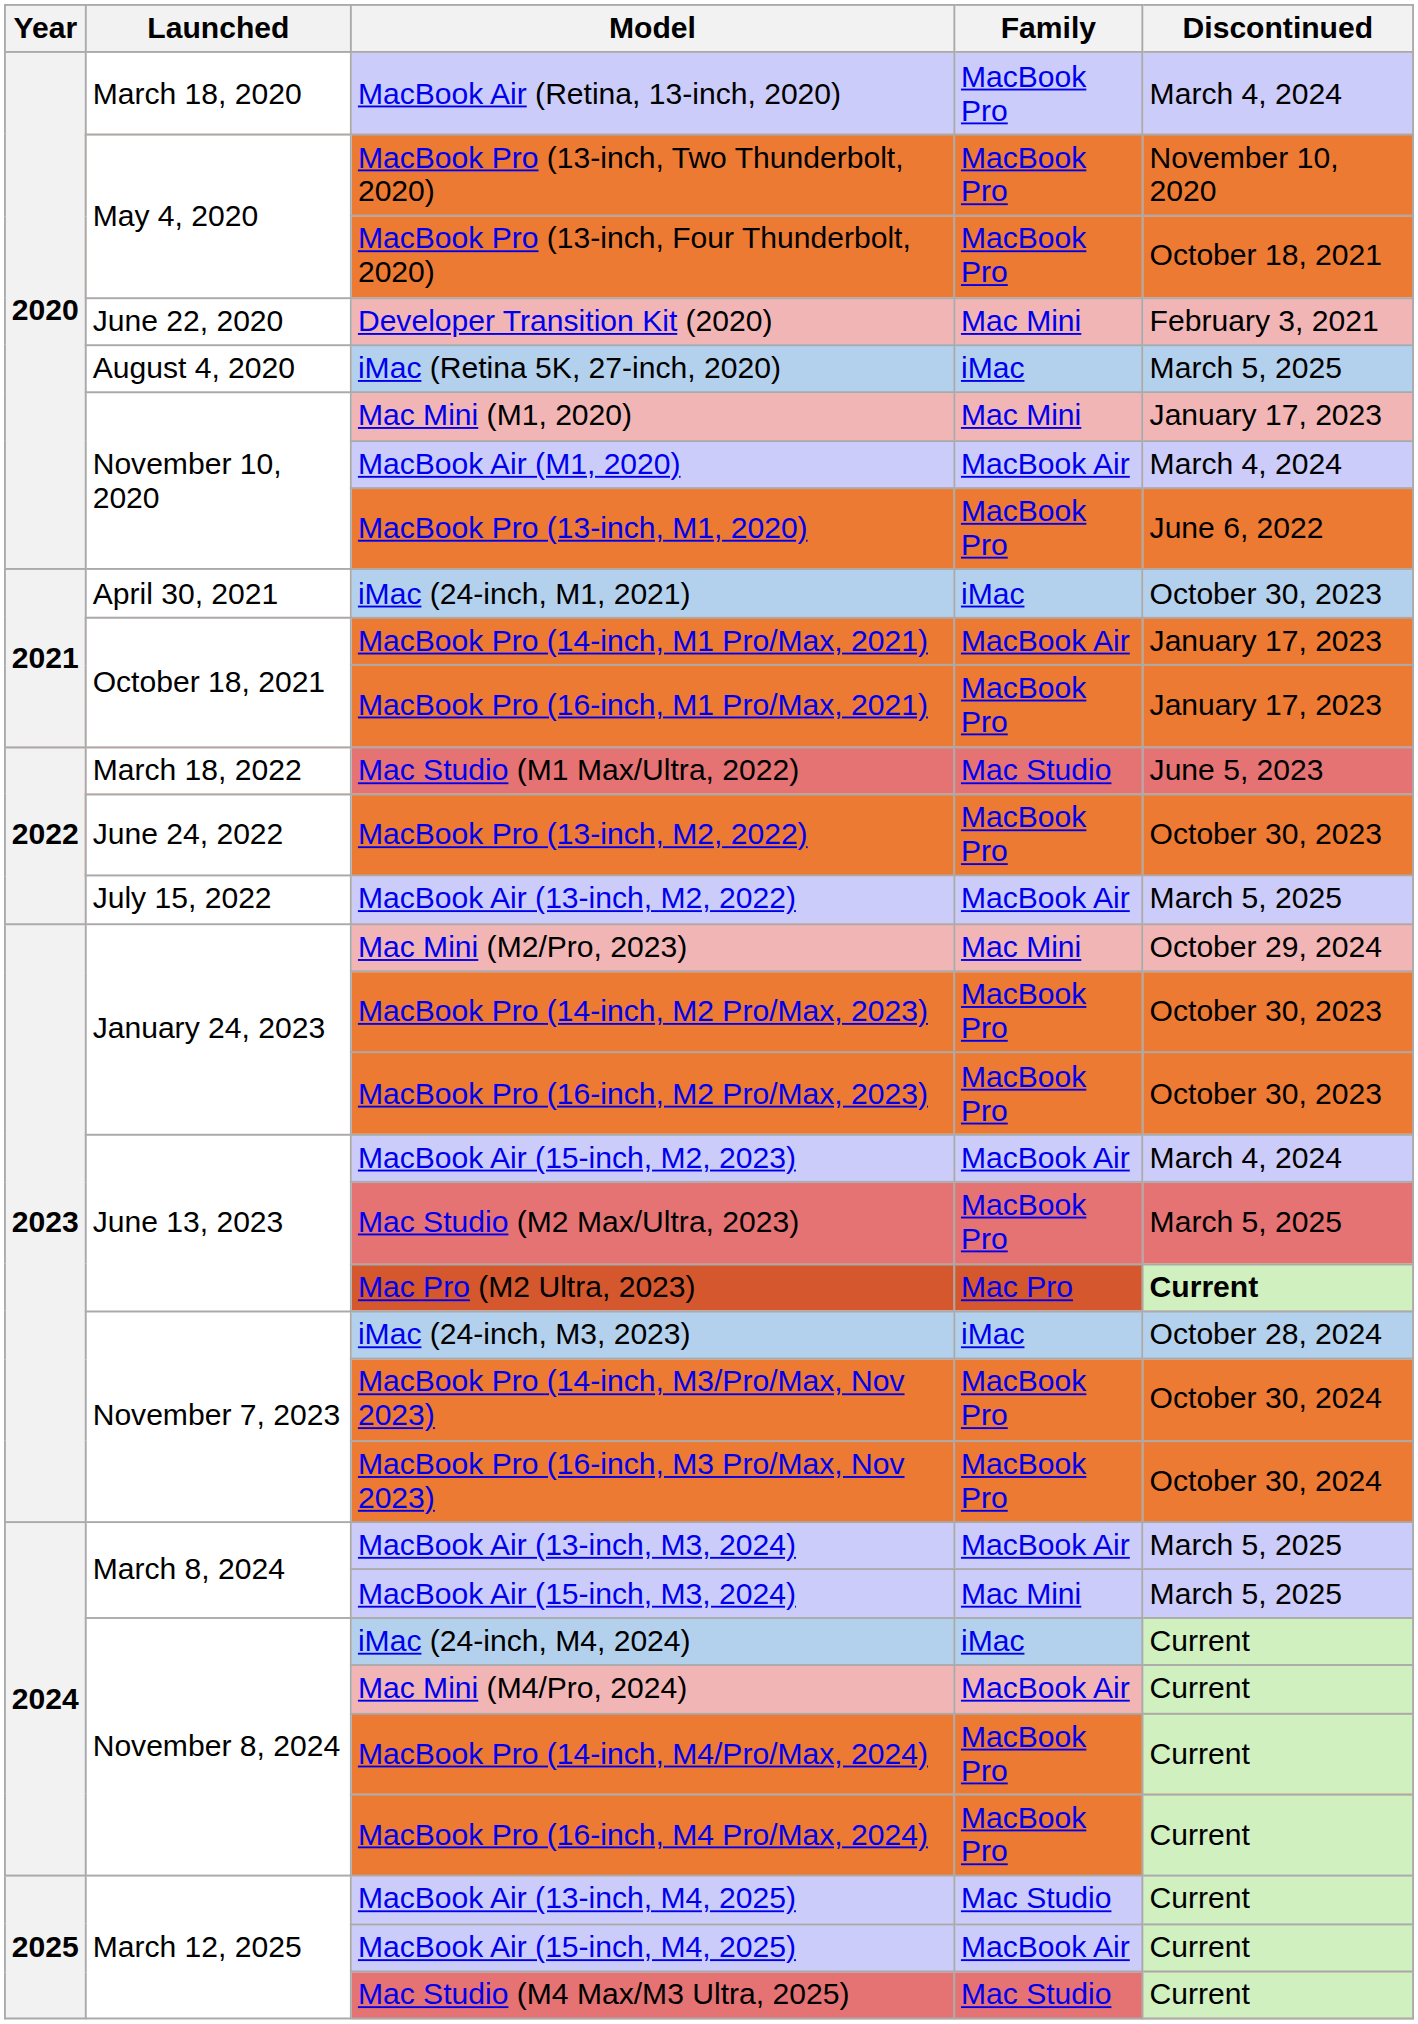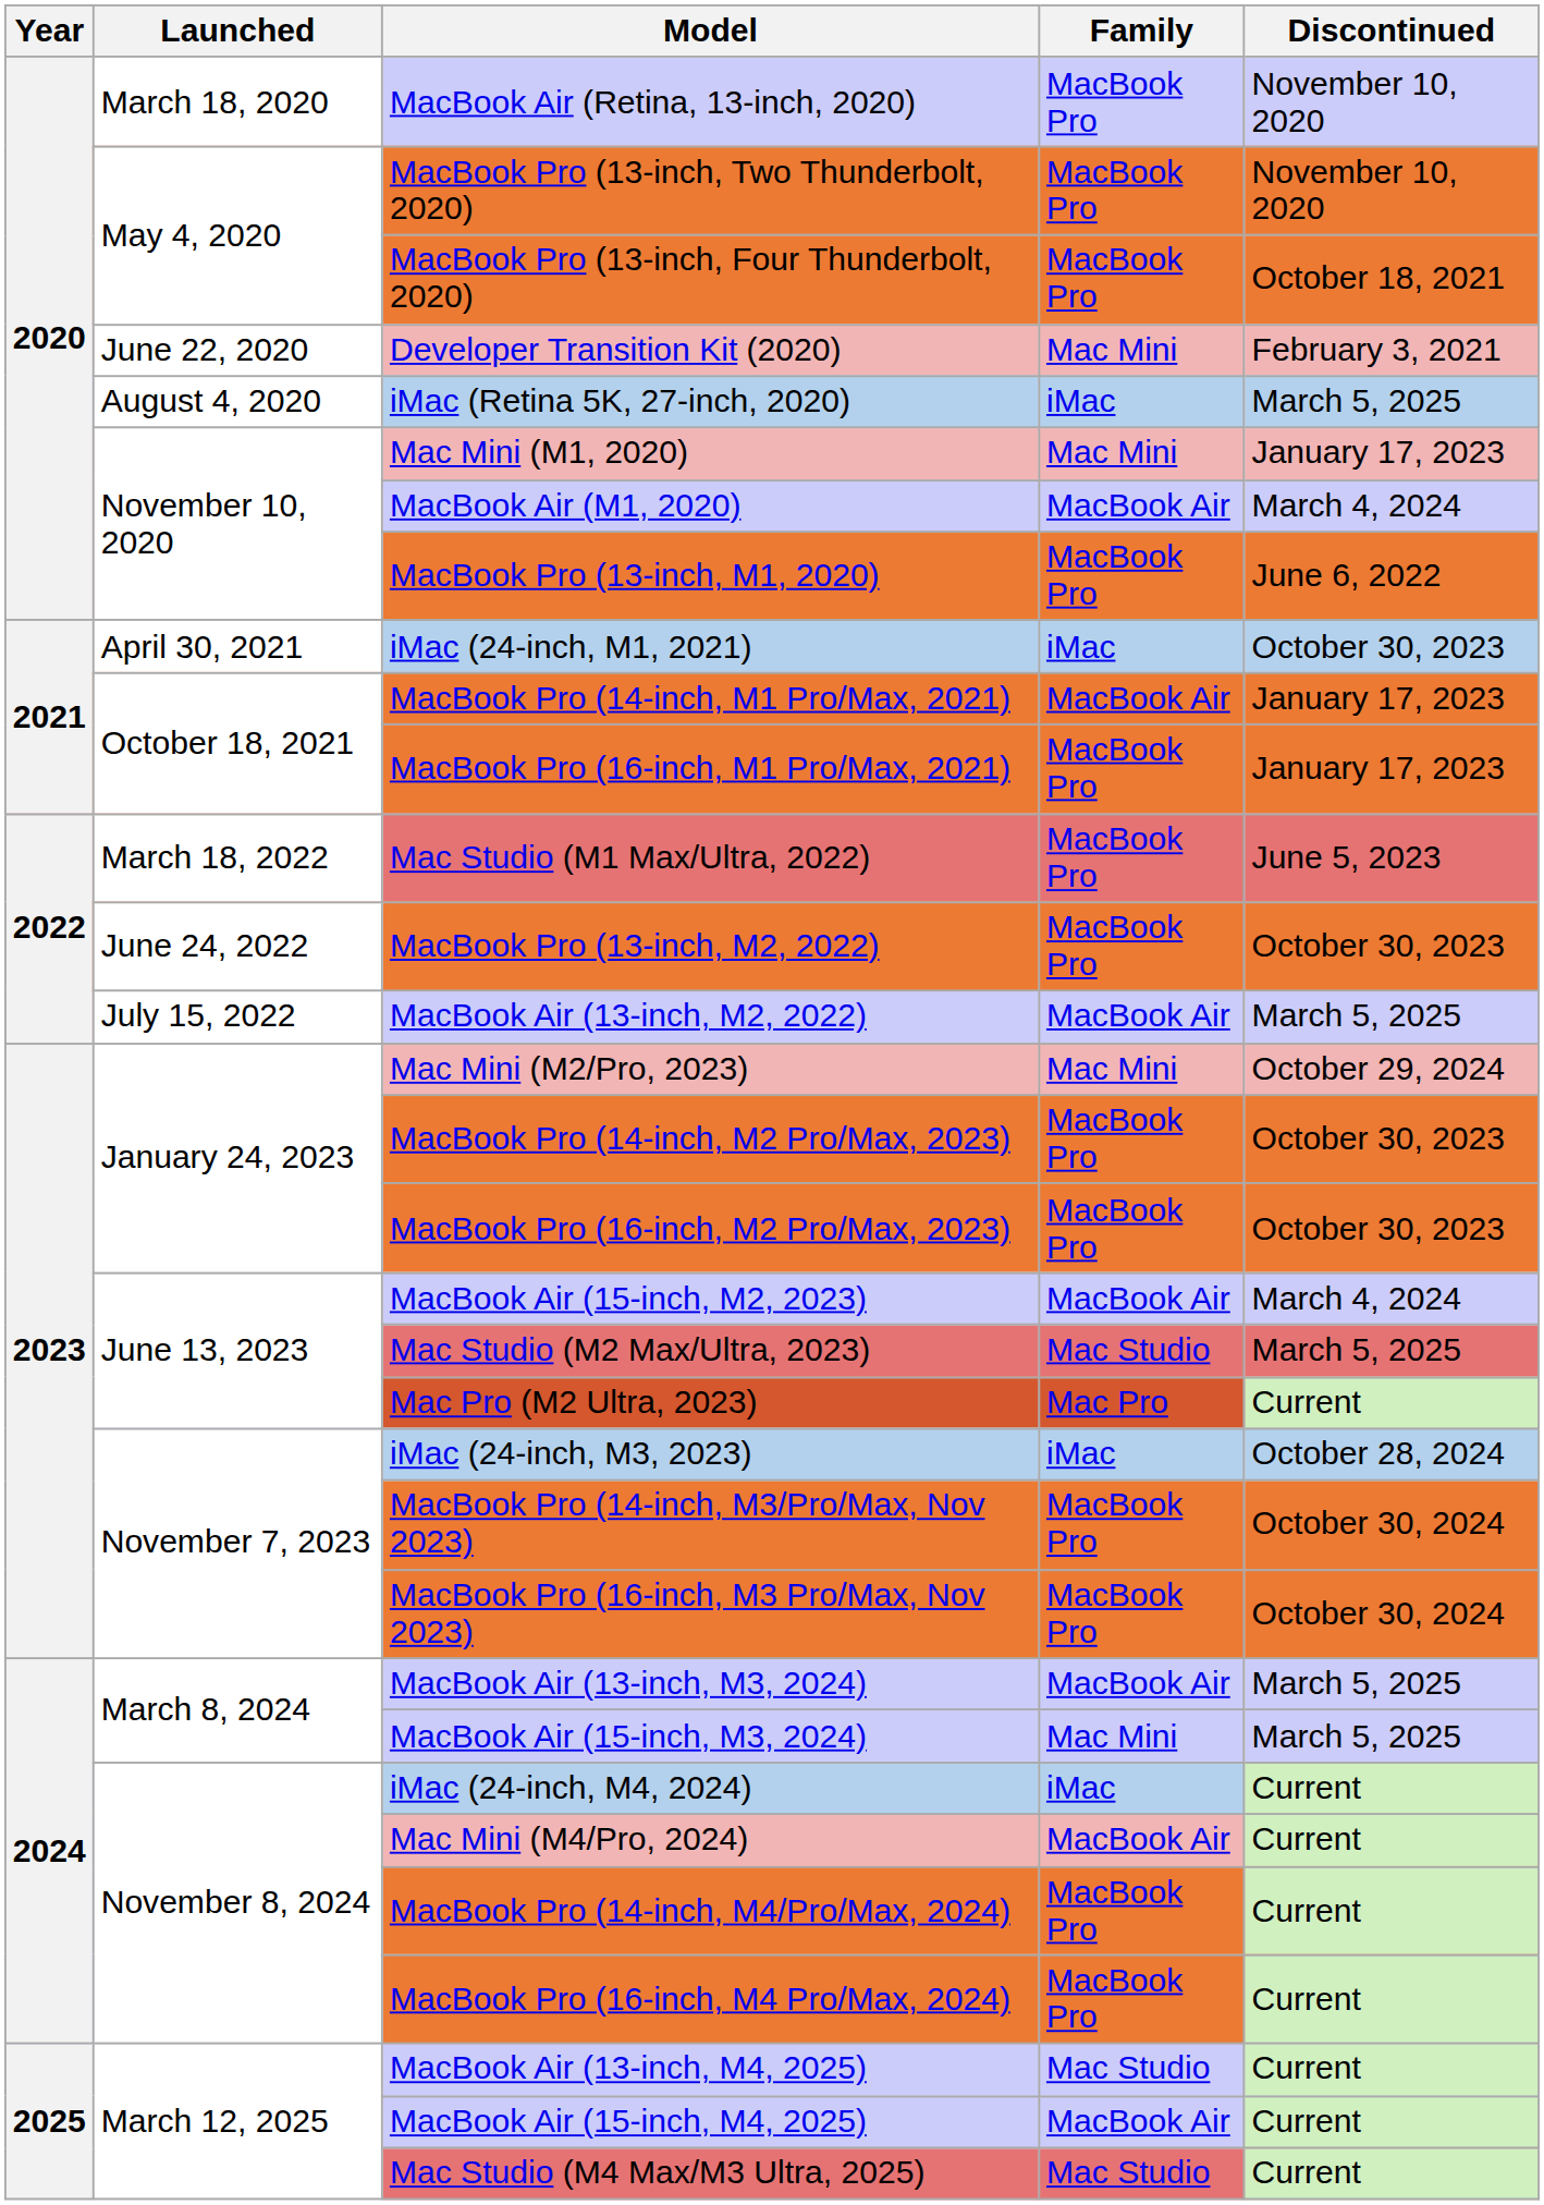MacBook Air (Retina, 13-inch, 2020) | Discontinued: March 4, 2024 -> November 10, 2020
Mac Studio (M1 Max/Ultra, 2022) | Family: Mac Studio -> MacBook Pro
Mac Studio (M2 Max/Ultra, 2023) | Family: MacBook Pro -> Mac Studio
Mac Pro (M2 Ultra, 2023) | Discontinued: bold -> normal
